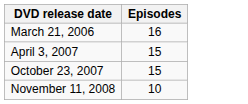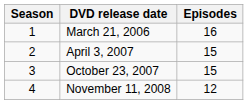+ column: Season | 1 | 2 | 3 | 4
November 11, 2008 | Episodes: 10 -> 12
